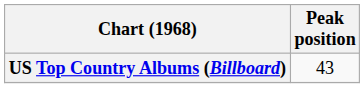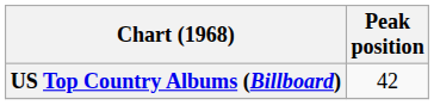US Top Country Albums (Billboard) | Peak position: 43 -> 42
